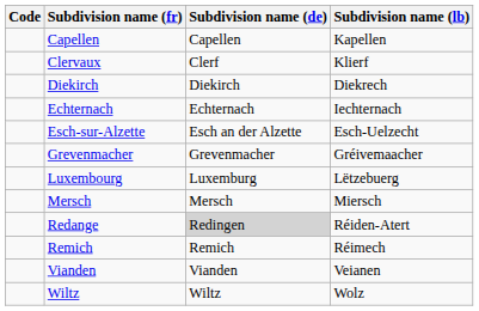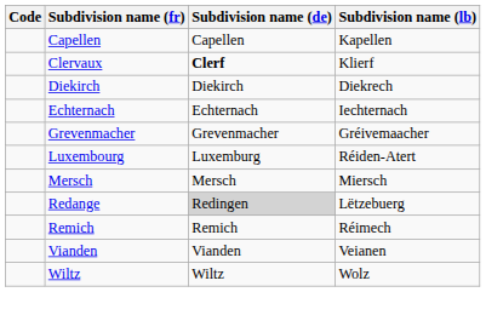Clervaux | Subdivision name (de): normal -> bold
- row: Esch-sur-Alzette | Esch an der Alzette | Esch-Uelzecht
Luxembourg | Subdivision name (lb): Lëtzebuerg -> Réiden-Atert
Redange | Subdivision name (lb): Réiden-Atert -> Lëtzebuerg
